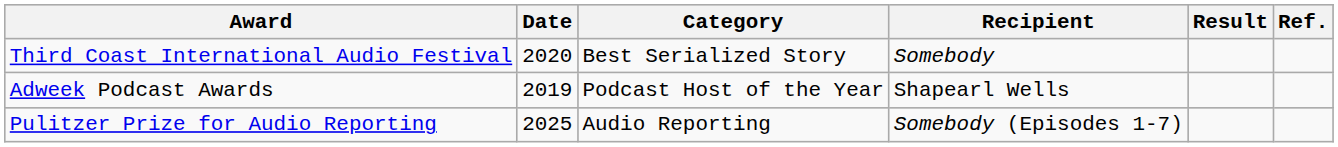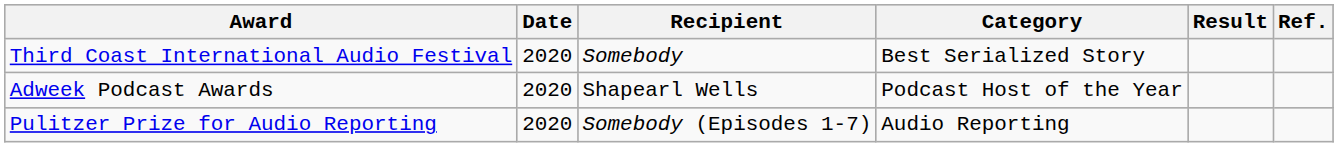columns swapped: Category <-> Recipient
Adweek Podcast Awards | Date: 2019 -> 2020
Pulitzer Prize for Audio Reporting | Date: 2025 -> 2020
